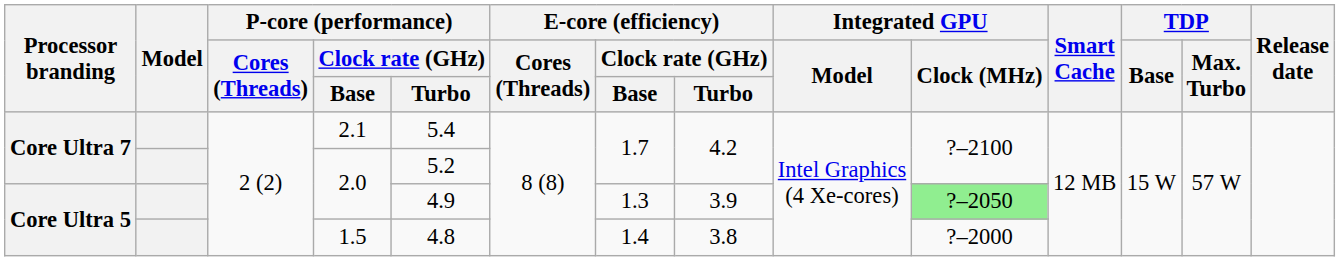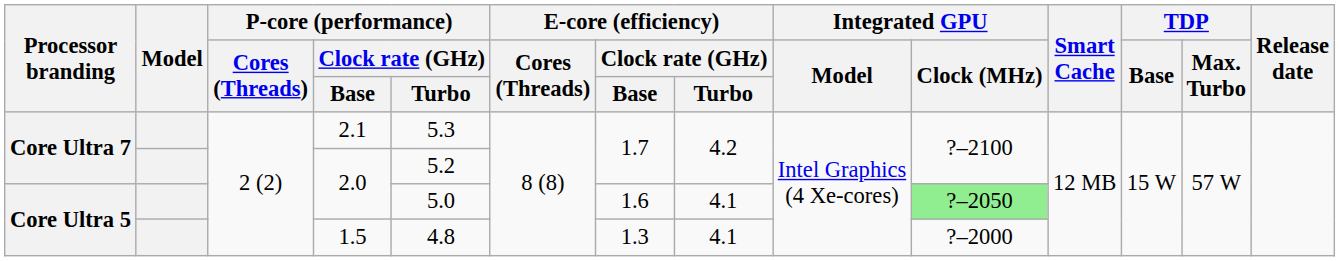2.1 | P-core (performance) / Clock rate (GHz) / Turbo: 5.4 -> 5.3
Core Ultra 5 / 2.0 | P-core (performance) / Clock rate (GHz) / Turbo: 4.9 -> 5.0
Core Ultra 5 / 2.0 | E-core (efficiency) / Clock rate (GHz) / Base: 1.3 -> 1.6
Core Ultra 5 / 2.0 | E-core (efficiency) / Clock rate (GHz) / Turbo: 3.9 -> 4.1
1.5 | E-core (efficiency) / Clock rate (GHz) / Base: 1.4 -> 1.3
1.5 | E-core (efficiency) / Clock rate (GHz) / Turbo: 3.8 -> 4.1
